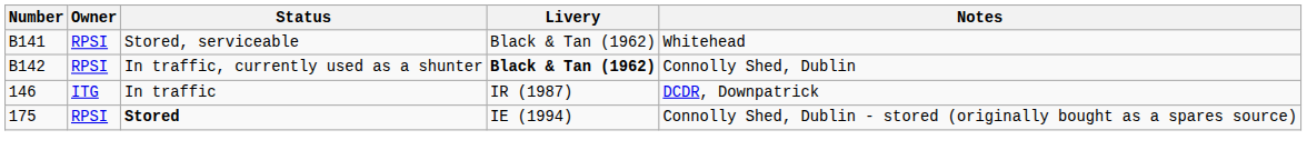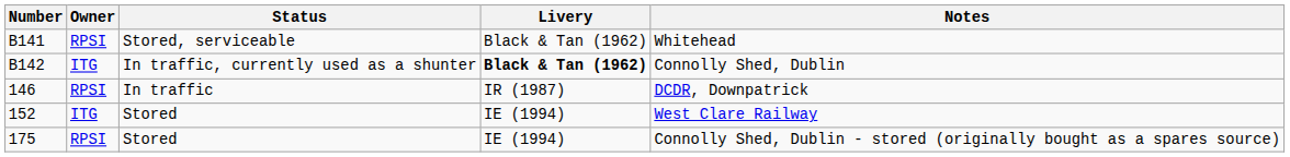B142 | Owner: RPSI -> ITG
146 | Owner: ITG -> RPSI
+ row: 152 | ITG | Stored | IE (1994) | West Clare Railway
175 | Status: bold -> normal
